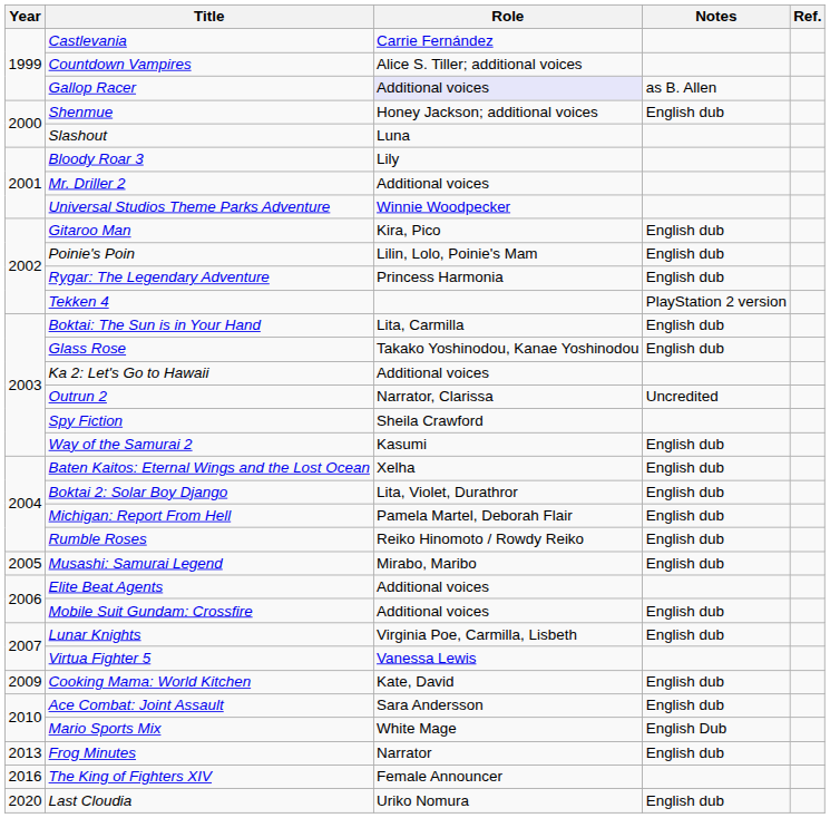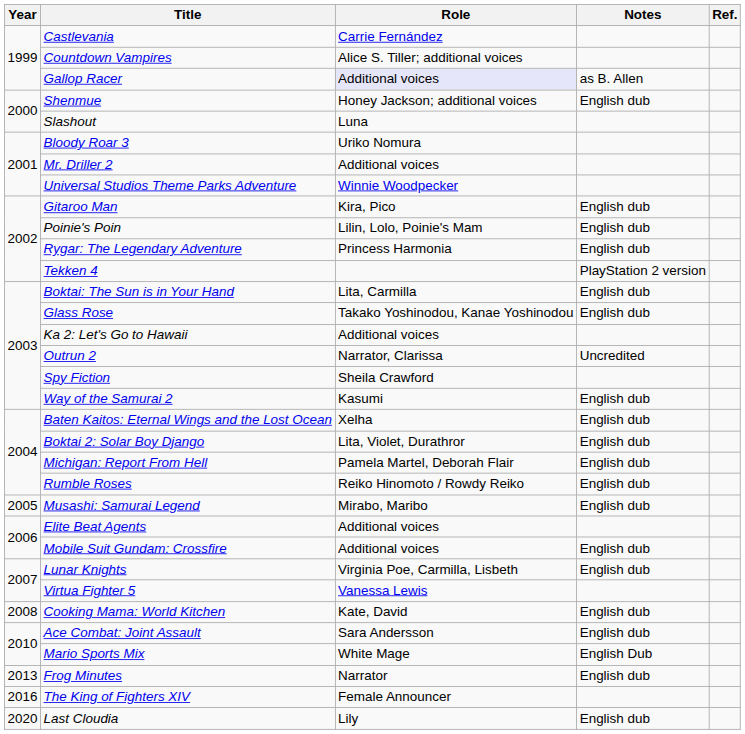Bloody Roar 3 | Role: Lily -> Uriko Nomura
Cooking Mama: World Kitchen | Year: 2009 -> 2008
Last Cloudia | Role: Uriko Nomura -> Lily
